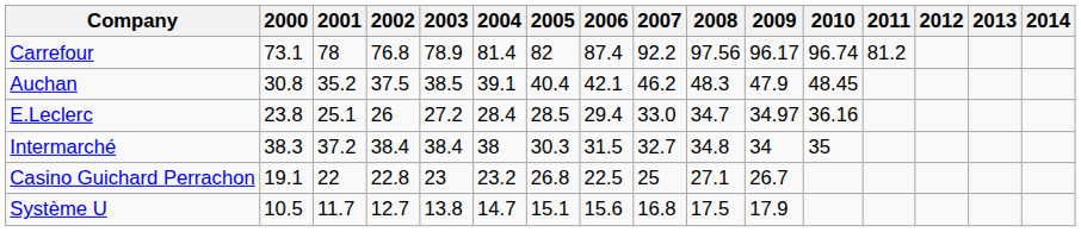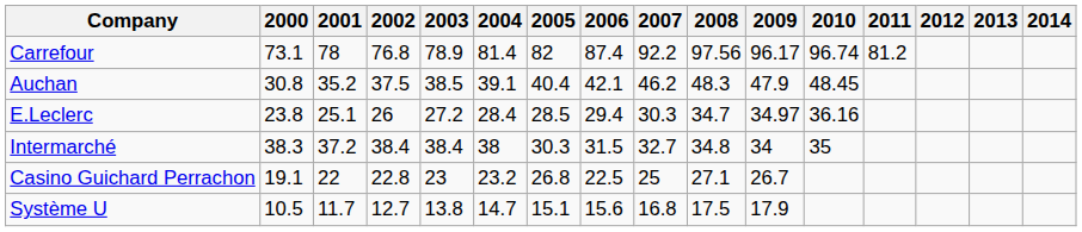E.Leclerc | 2007: 33.0 -> 30.3
